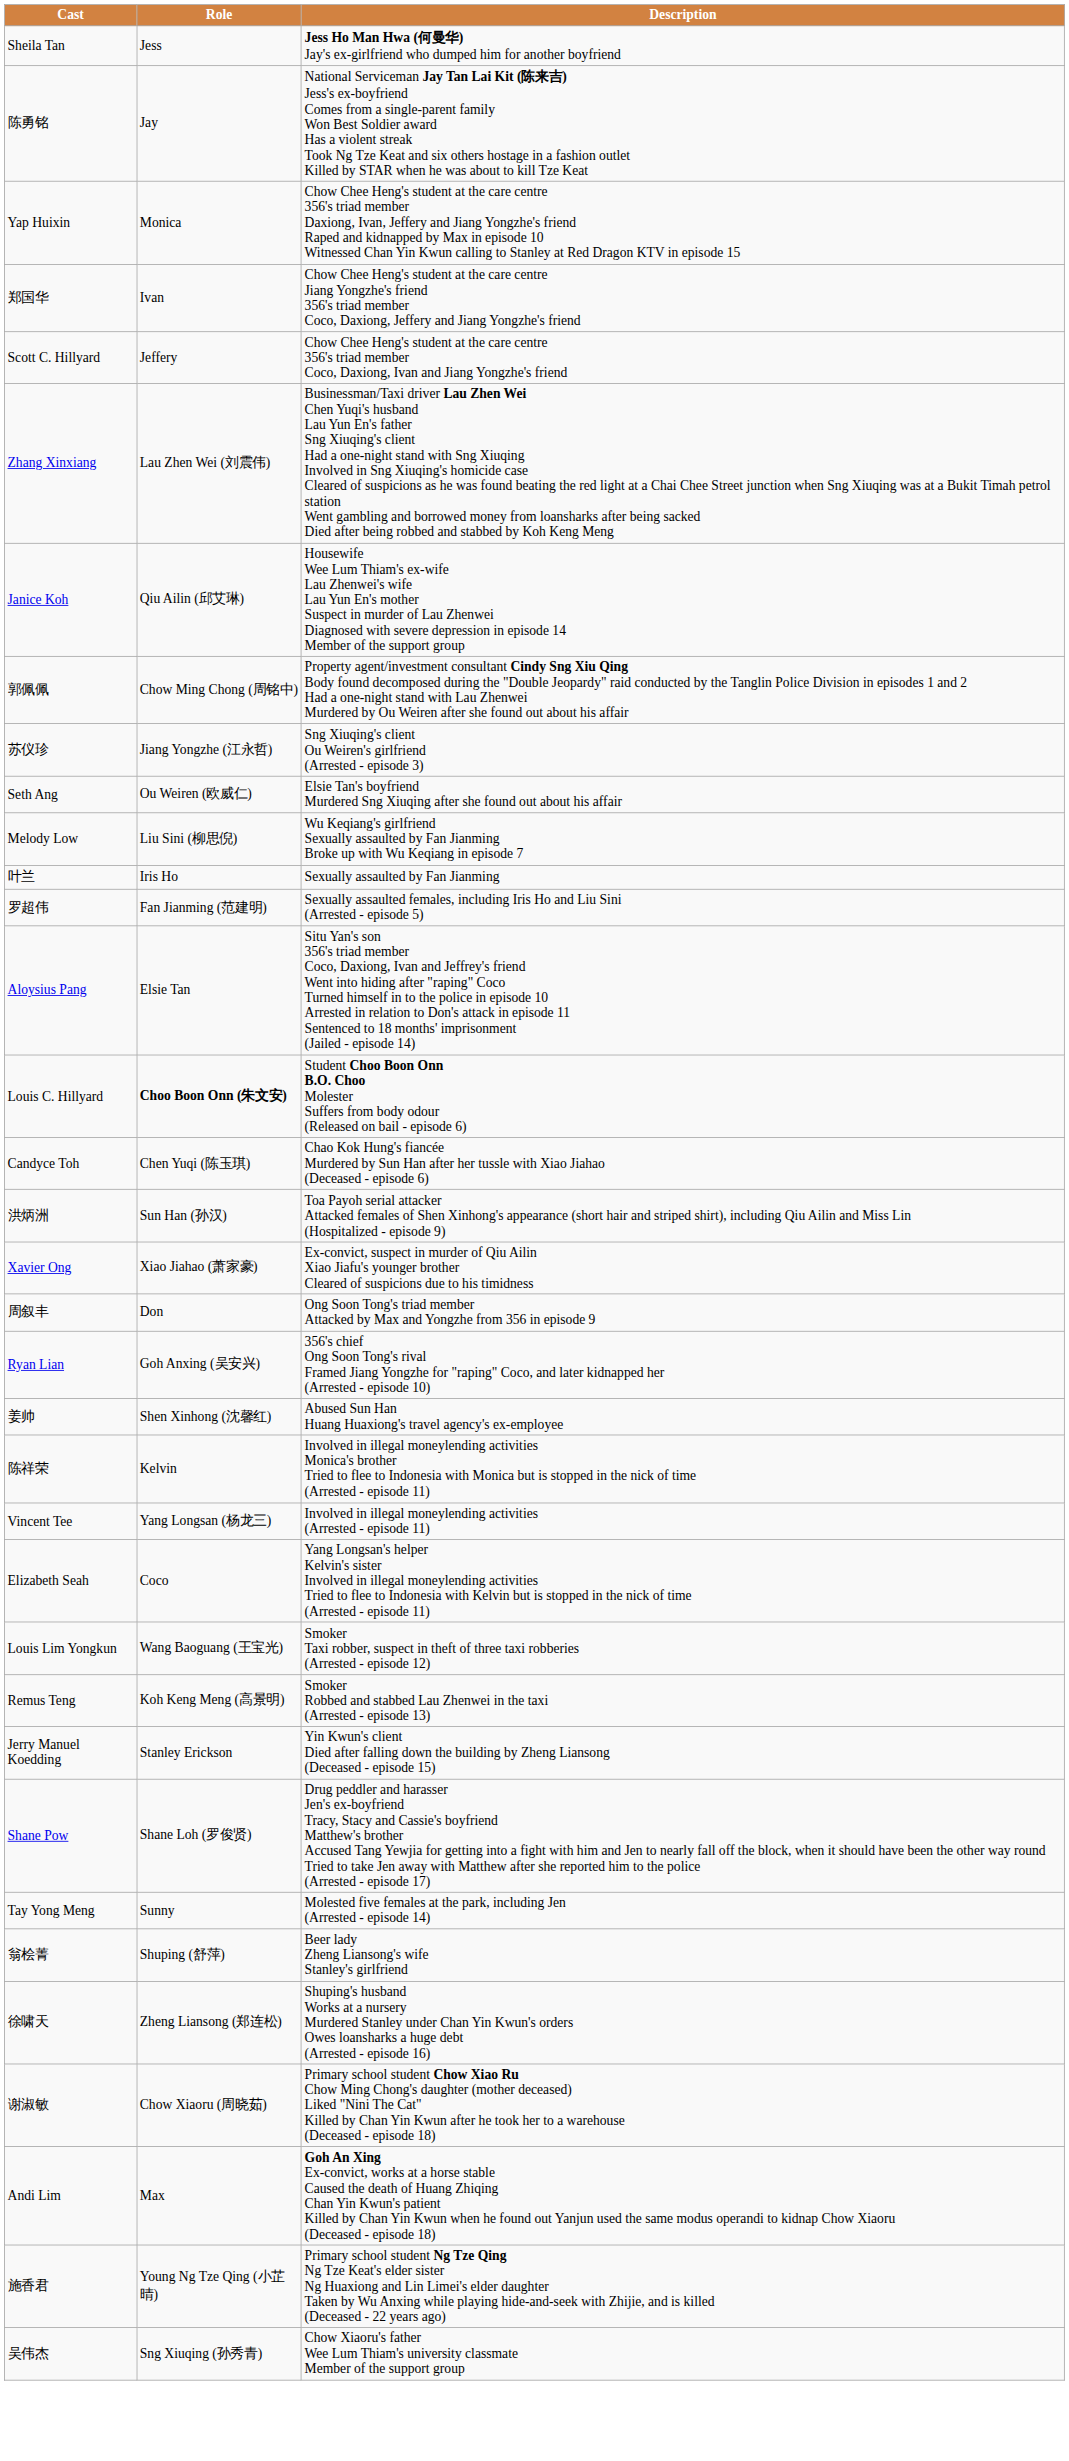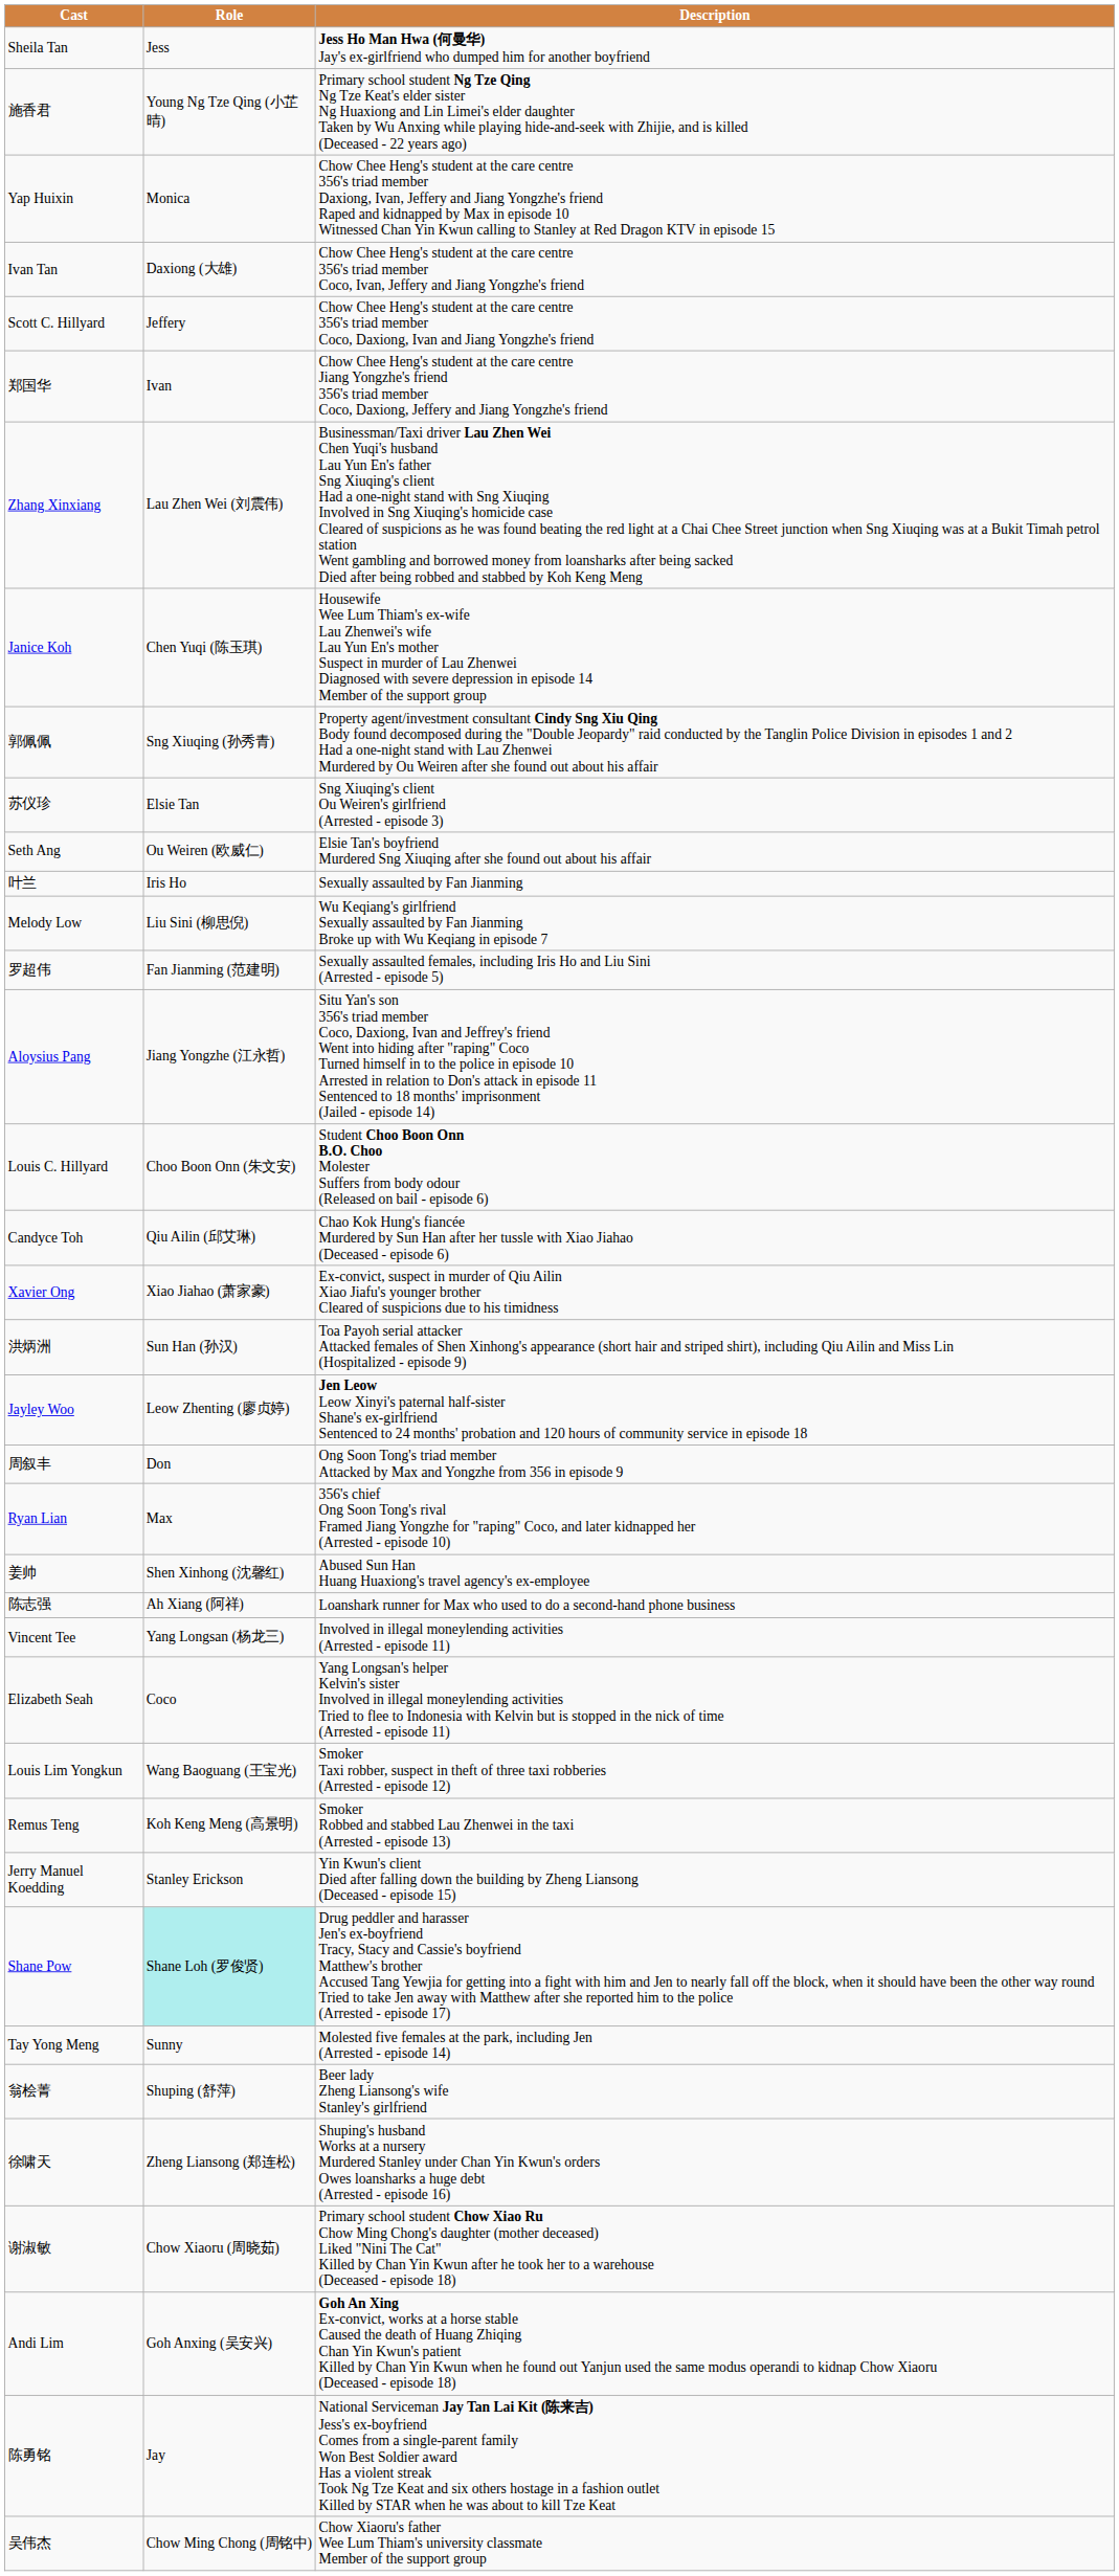rows swapped: 陈勇铭 <-> 施香君
+ row: Ivan Tan | Daxiong (大雄) | Chow Chee Heng's student at the care centre 356's triad member Coco, Ivan, Jeffery and Jiang Yongzhe's friend
rows swapped: 郑国华 <-> Scott C. Hillyard
Janice Koh | Role: Qiu Ailin (邱艾琳) -> Chen Yuqi (陈玉琪)
郭佩佩 | Role: Chow Ming Chong (周铭中) -> Sng Xiuqing (孙秀青)
苏仪珍 | Role: Jiang Yongzhe (江永哲) -> Elsie Tan
rows swapped: Melody Low <-> 叶兰
Aloysius Pang | Role: Elsie Tan -> Jiang Yongzhe (江永哲)
Louis C. Hillyard | Role: bold -> normal
Candyce Toh | Role: Chen Yuqi (陈玉琪) -> Qiu Ailin (邱艾琳)
rows swapped: Xavier Ong <-> 洪炳洲
+ row: Jayley Woo | Leow Zhenting (廖贞婷) | Jen Leow Leow Xinyi's paternal half-sister Shane's ex-girlfriend Sentenced to 24 months' probation and 120 hours of community service in episode 18
Ryan Lian | Role: Goh Anxing (吴安兴) -> Max
+ row: 陈志强 | Ah Xiang (阿祥) | Loanshark runner for Max who used to do a second-hand phone business
- row: 陈祥荣 | Kelvin | Involved in illegal moneylending activities Monica's brother Tried to flee to Indonesia with Monica but is stopped in the nick of time (Arrested - episode 11)
Shane Pow | Role: no background -> paleturquoise background
Andi Lim | Role: Max -> Goh Anxing (吴安兴)
吴伟杰 | Role: Sng Xiuqing (孙秀青) -> Chow Ming Chong (周铭中)
